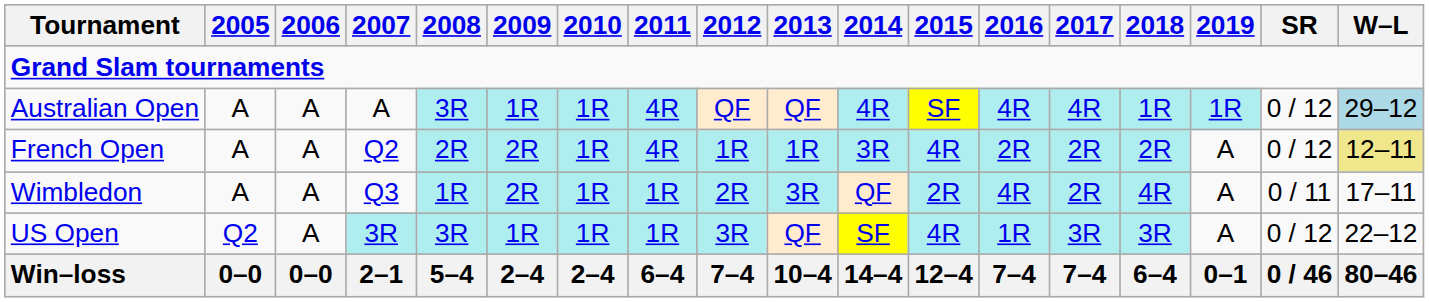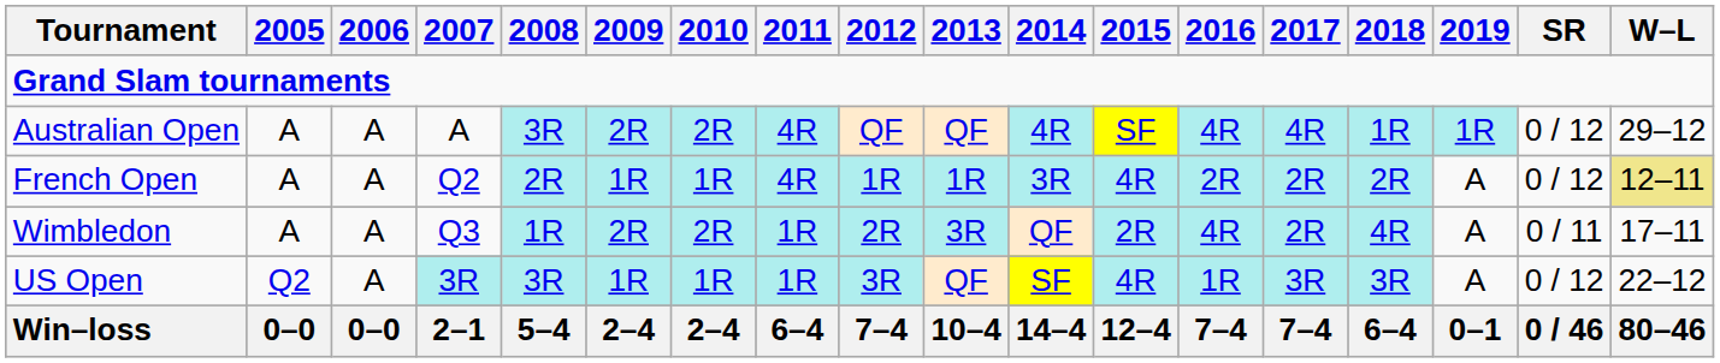Australian Open | 2009: 1R -> 2R
Australian Open | 2010: 1R -> 2R
Australian Open | W–L: lightblue background -> no background
French Open | 2009: 2R -> 1R
Wimbledon | 2010: 1R -> 2R
